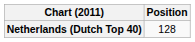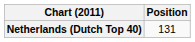Netherlands (Dutch Top 40) | Position: 128 -> 131
